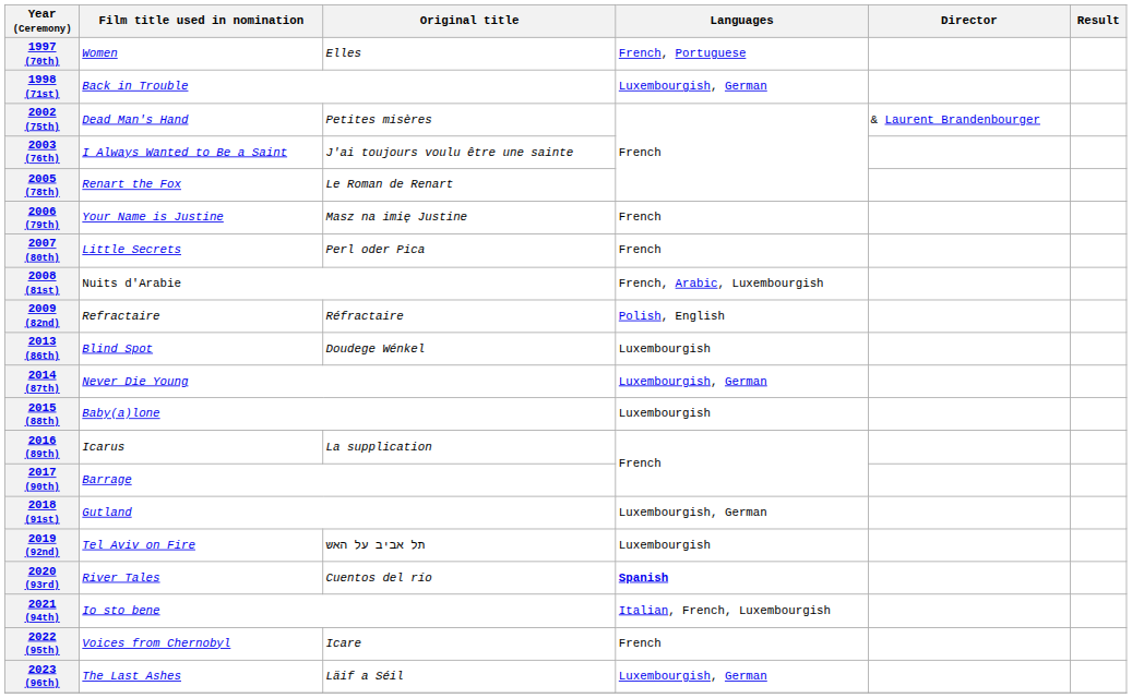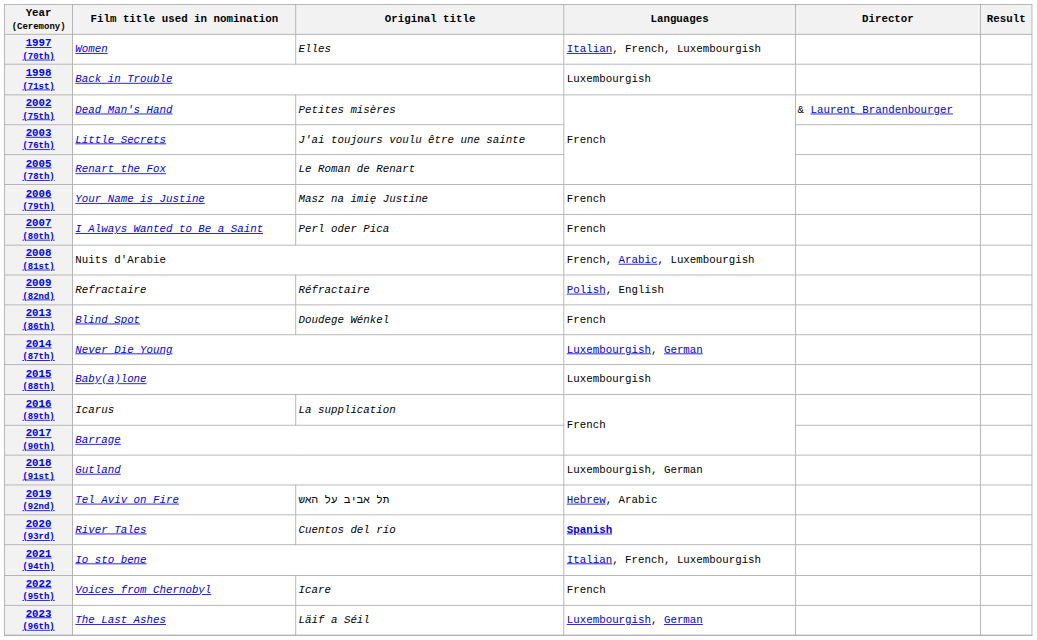1997 (70th) | Languages: French, Portuguese -> Italian, French, Luxembourgish
1998 (71st) | Languages: Luxembourgish, German -> Luxembourgish
2003 (76th) | Film title used in nomination: I Always Wanted to Be a Saint -> Little Secrets
2007 (80th) | Film title used in nomination: Little Secrets -> I Always Wanted to Be a Saint
2013 (86th) | Languages: Luxembourgish -> French
2019 (92nd) | Languages: Luxembourgish -> Hebrew, Arabic
